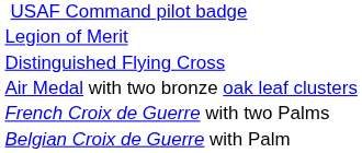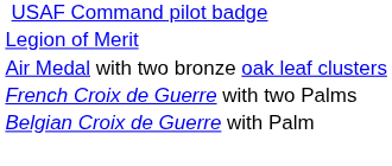- row: Distinguished Flying Cross
